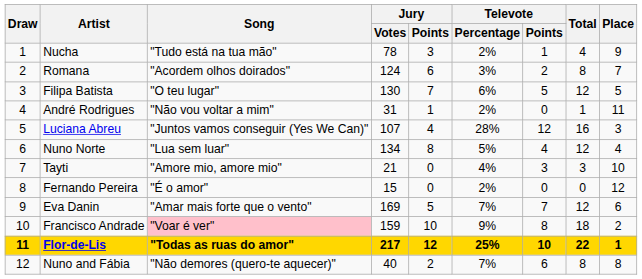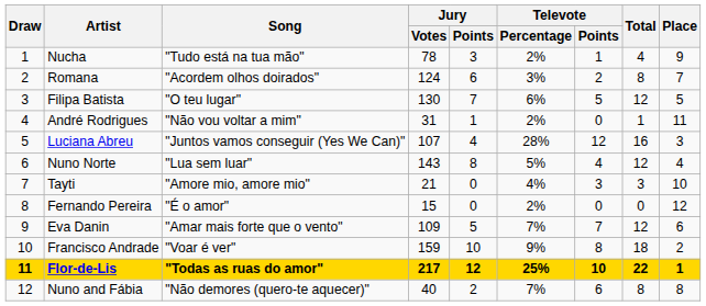Nuno Norte | Jury / Votes: 134 -> 143
Eva Danin | Jury / Votes: 169 -> 109
Francisco Andrade | Song: pink background -> no background
